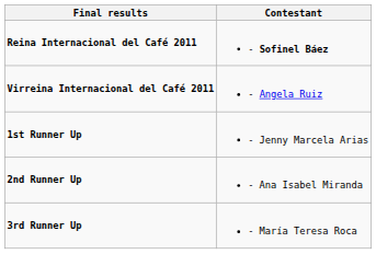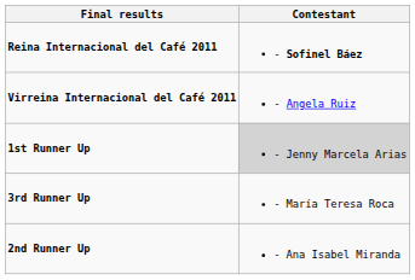1st Runner Up | Contestant: no background -> lightgrey background
rows swapped: 2nd Runner Up <-> 3rd Runner Up
